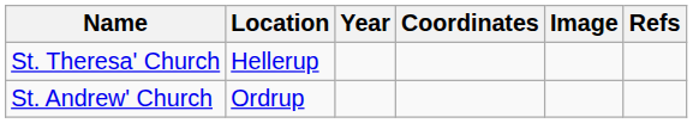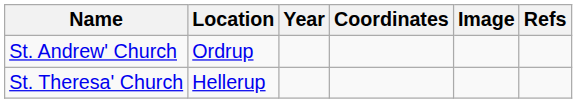rows swapped: St. Andrew' Church <-> St. Theresa' Church
